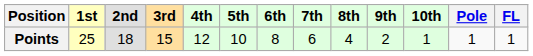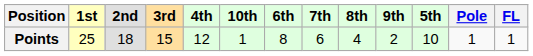columns swapped: 5th <-> 10th
